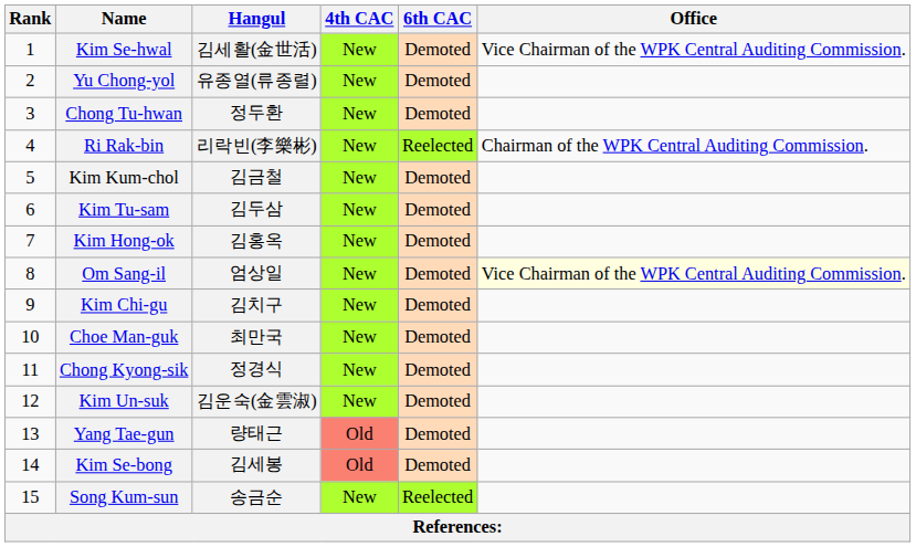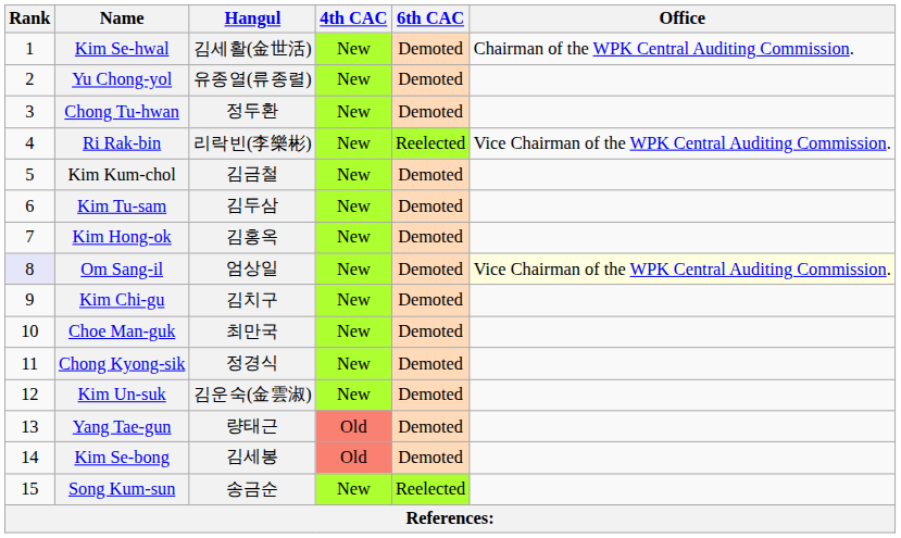Kim Se-hwal | Office: Vice Chairman of the WPK Central Auditing Commission. -> Chairman of the WPK Central Auditing Commission.
Ri Rak-bin | Office: Chairman of the WPK Central Auditing Commission. -> Vice Chairman of the WPK Central Auditing Commission.
Om Sang-il | Rank: no background -> lavender background
